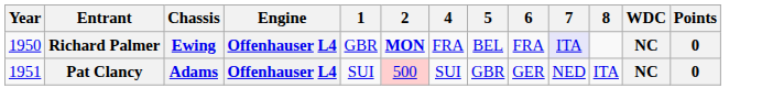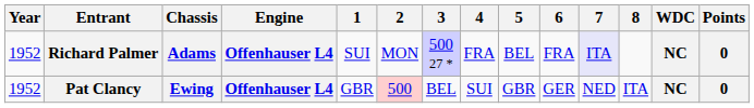+ column: 3 | 500 27 * | BEL
Richard Palmer | Year: 1950 -> 1952
Richard Palmer | Chassis: Ewing -> Adams
Richard Palmer | 1: GBR -> SUI
Richard Palmer | 2: bold -> normal
Pat Clancy | Year: 1951 -> 1952
Pat Clancy | Chassis: Adams -> Ewing
Pat Clancy | 1: SUI -> GBR
